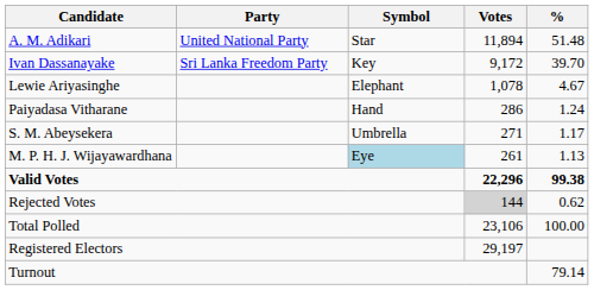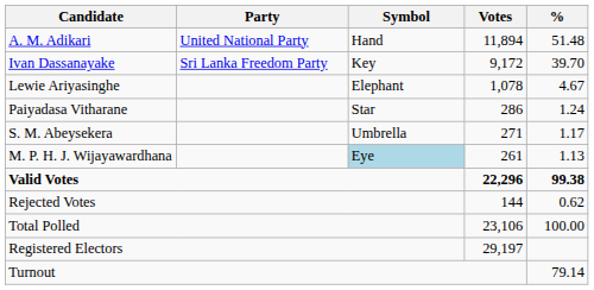A. M. Adikari | Symbol: Star -> Hand
Paiyadasa Vitharane | Symbol: Hand -> Star
Rejected Votes | Votes: lightgrey background -> no background
